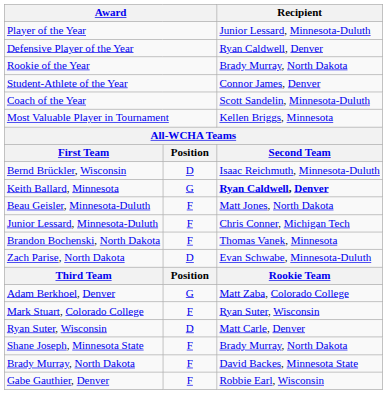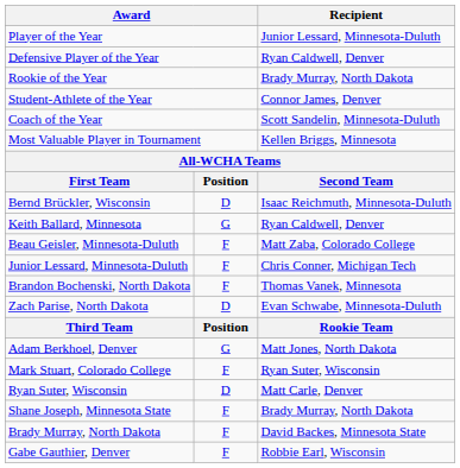Keith Ballard, Minnesota | Recipient: bold -> normal
Beau Geisler, Minnesota-Duluth | Recipient: Matt Jones, North Dakota -> Matt Zaba, Colorado College
Adam Berkhoel, Denver | Recipient: Matt Zaba, Colorado College -> Matt Jones, North Dakota
